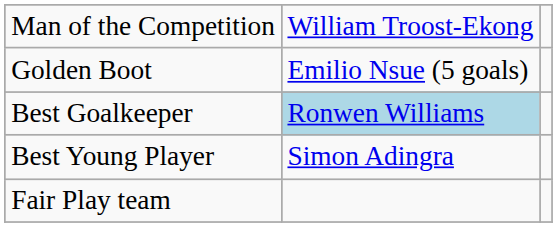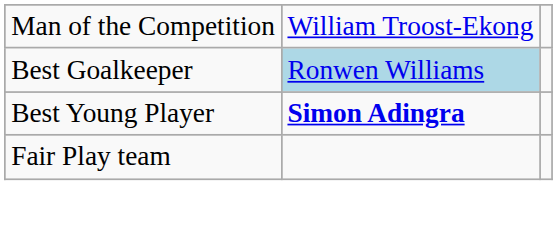- row: Golden Boot | Emilio Nsue (5 goals)
Best Young Player | column 2: normal -> bold
